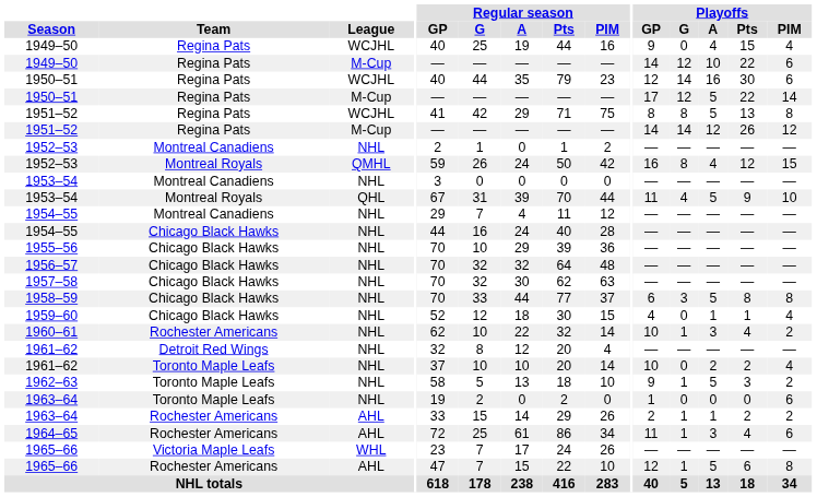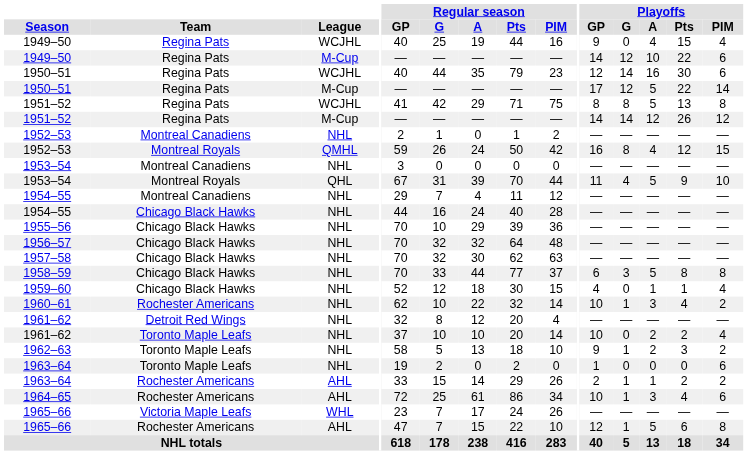1962–63 | Playoffs / A: 5 -> 2
1964–65 | Playoffs / GP: 11 -> 10
